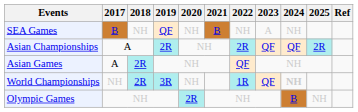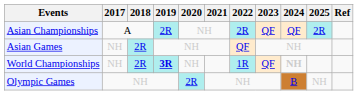- row: SEA Games | B | NH | QF | NH | B | NH | A | NH
Asian Games | 2017: A -> NH
World Championships | 2019: normal -> bold
